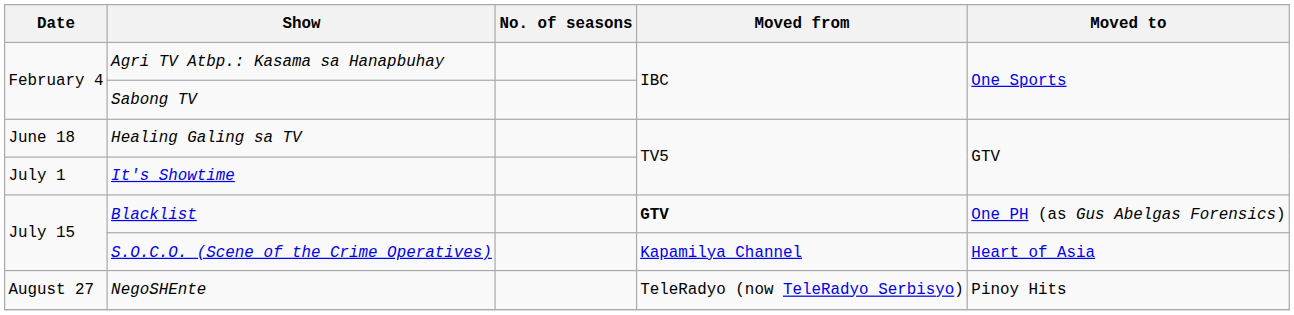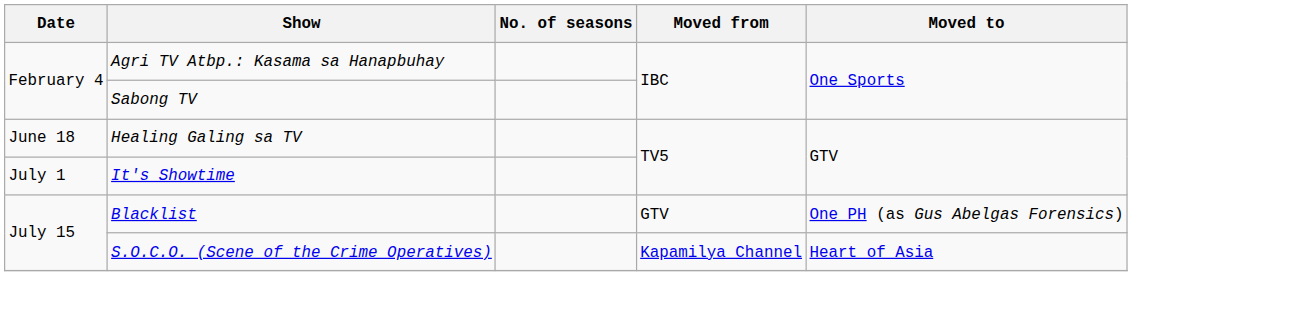Blacklist | Moved from: bold -> normal
- row: August 27 | NegoSHEnte | TeleRadyo (now TeleRadyo Serbisyo) | Pinoy Hits
